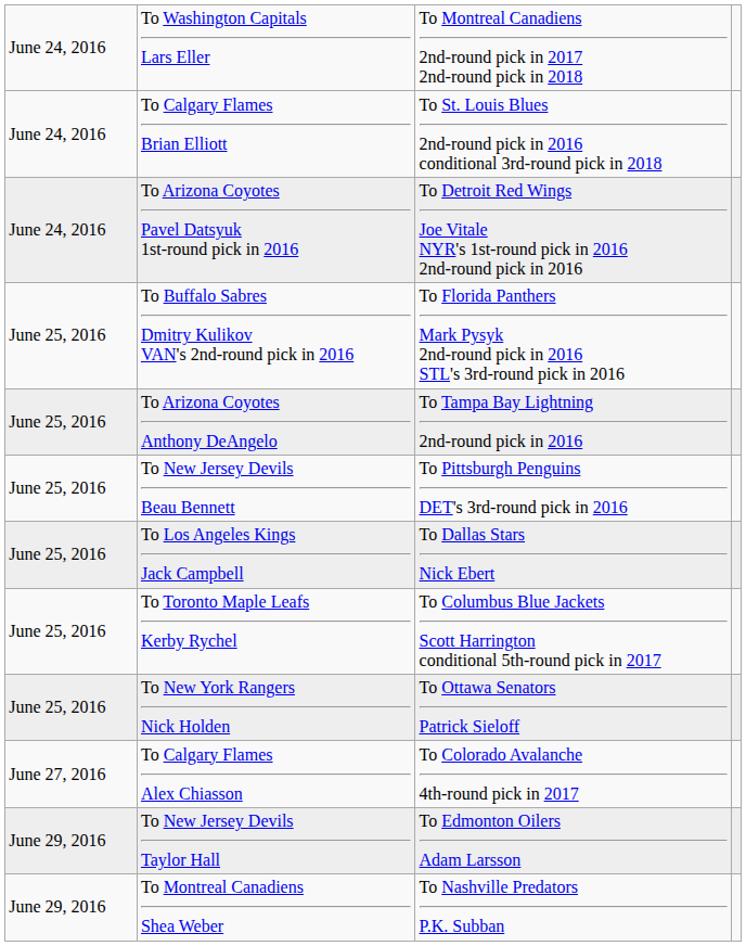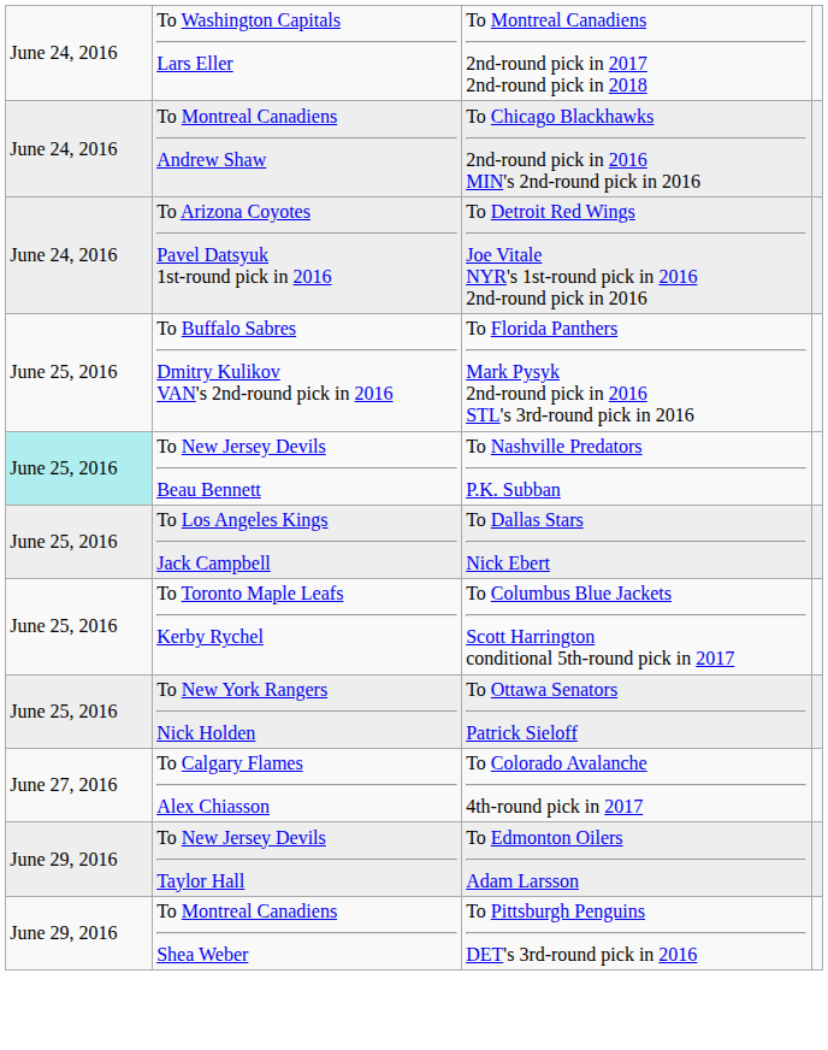+ row: June 24, 2016 | To Montreal Canadiens Andrew Shaw | To Chicago Blackhawks 2nd-round pick in 2016 MIN's 2nd-round pick in 2016
- row: June 24, 2016 | To Calgary Flames Brian Elliott | To St. Louis Blues 2nd-round pick in 2016 conditional 3rd-round pick in 2018
- row: June 25, 2016 | To Arizona Coyotes Anthony DeAngelo | To Tampa Bay Lightning 2nd-round pick in 2016
To New Jersey Devils Beau Bennett | column 1: no background -> paleturquoise background
To New Jersey Devils Beau Bennett | column 3: To Pittsburgh Penguins DET's 3rd-round pick in 2016 -> To Nashville Predators P.K. Subban
To Montreal Canadiens Shea Weber | column 3: To Nashville Predators P.K. Subban -> To Pittsburgh Penguins DET's 3rd-round pick in 2016
